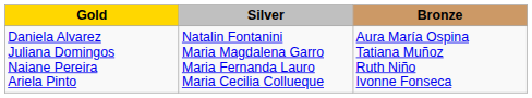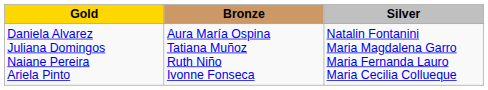columns swapped: Silver <-> Bronze
